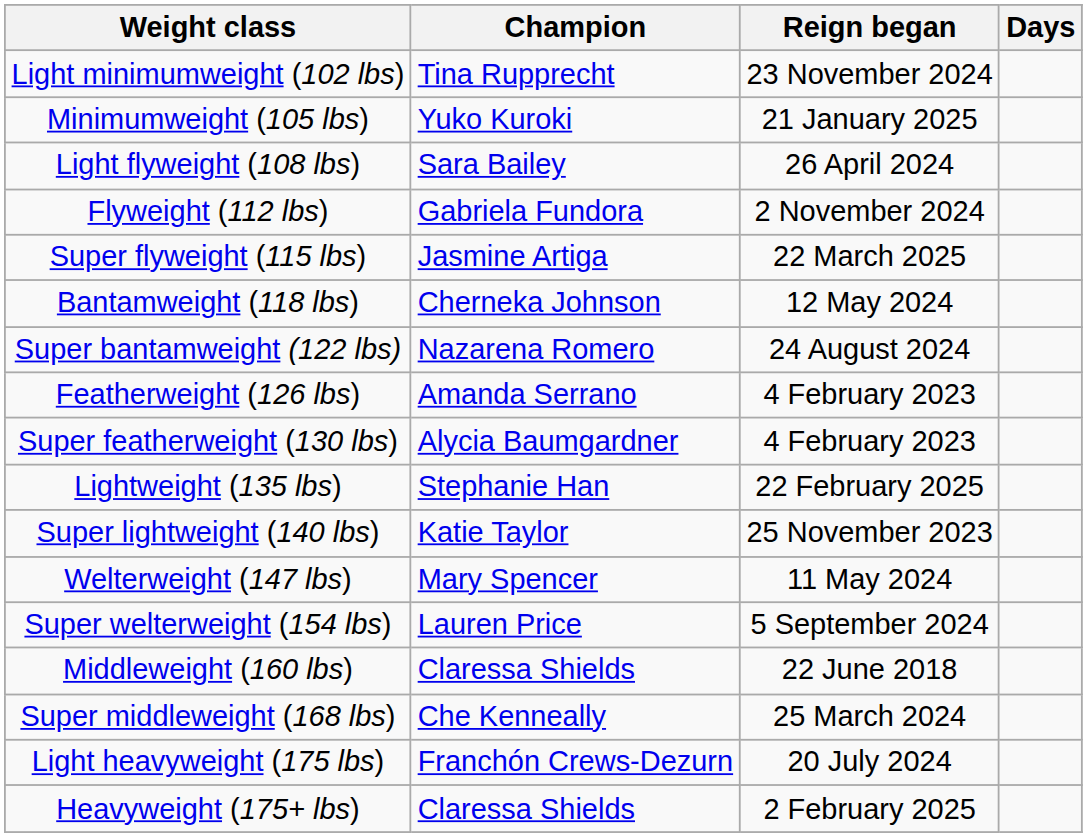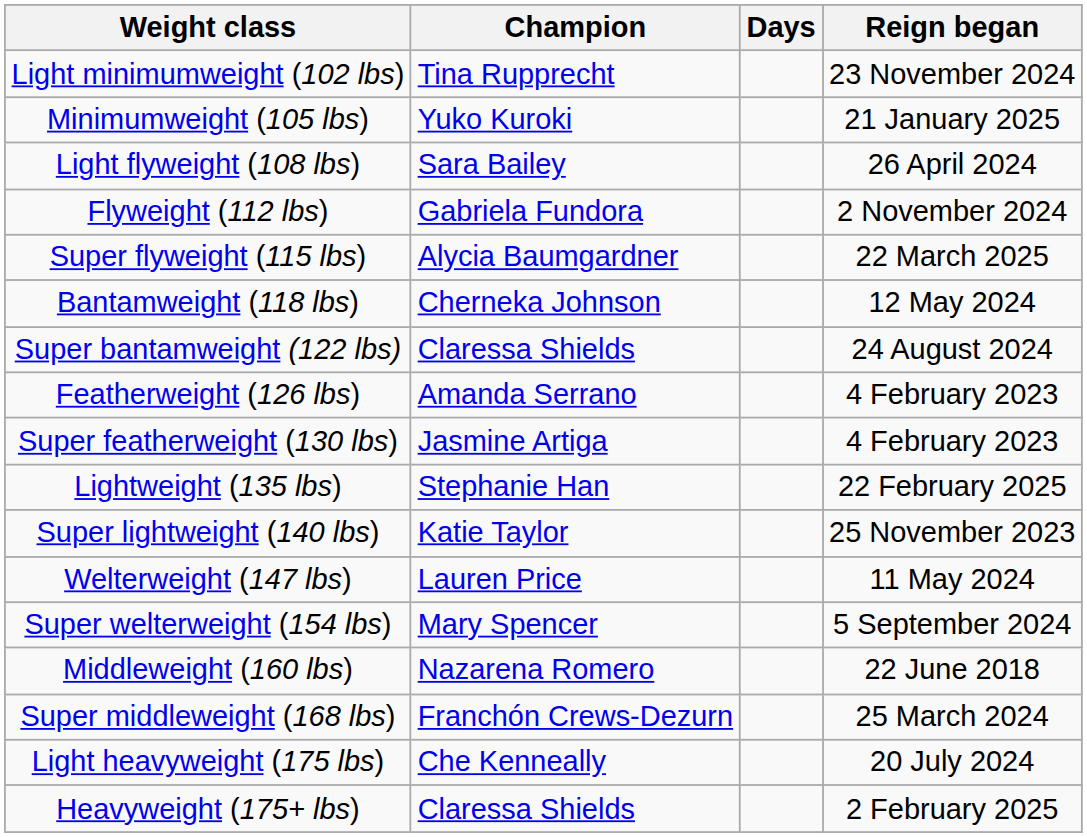columns swapped: Reign began <-> Days
Super flyweight (115 lbs) | Champion: Jasmine Artiga -> Alycia Baumgardner
Super bantamweight (122 lbs) | Champion: Nazarena Romero -> Claressa Shields
Super featherweight (130 lbs) | Champion: Alycia Baumgardner -> Jasmine Artiga
Welterweight (147 lbs) | Champion: Mary Spencer -> Lauren Price
Super welterweight (154 lbs) | Champion: Lauren Price -> Mary Spencer
Middleweight (160 lbs) | Champion: Claressa Shields -> Nazarena Romero
Super middleweight (168 lbs) | Champion: Che Kenneally -> Franchón Crews-Dezurn
Light heavyweight (175 lbs) | Champion: Franchón Crews-Dezurn -> Che Kenneally
